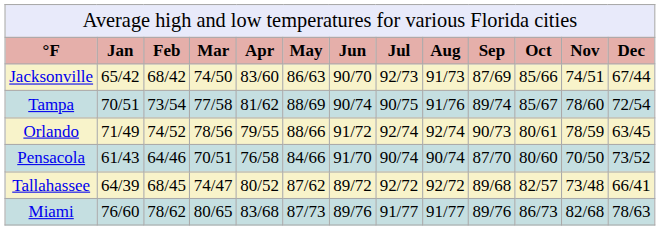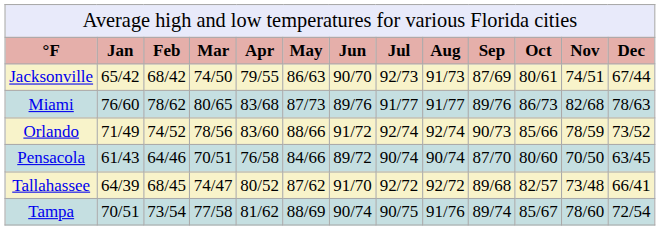Jacksonville | column 5: 83/60 -> 79/55
Jacksonville | column 11: 85/66 -> 80/61
rows swapped: Miami <-> Tampa
Orlando | column 5: 79/55 -> 83/60
Orlando | column 11: 80/61 -> 85/66
Orlando | column 13: 63/45 -> 73/52
Pensacola | column 7: 91/70 -> 89/72
Pensacola | column 13: 73/52 -> 63/45
Tallahassee | column 7: 89/72 -> 91/70
